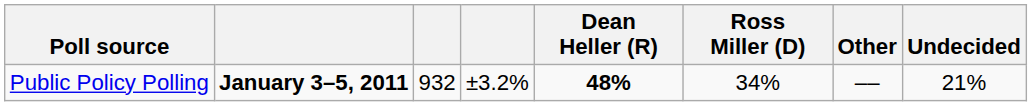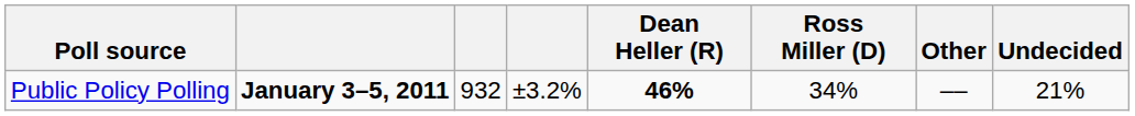Public Policy Polling | Dean Heller (R): 48% -> 46%
